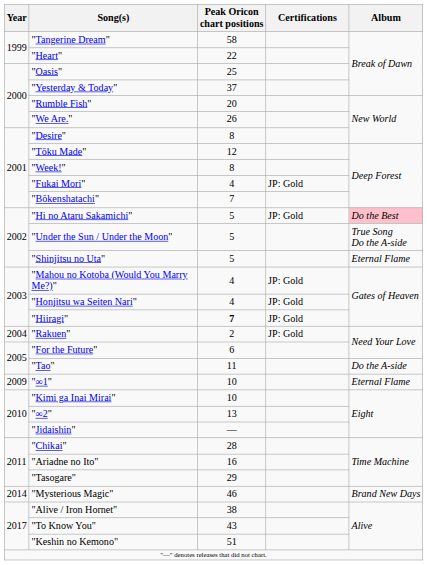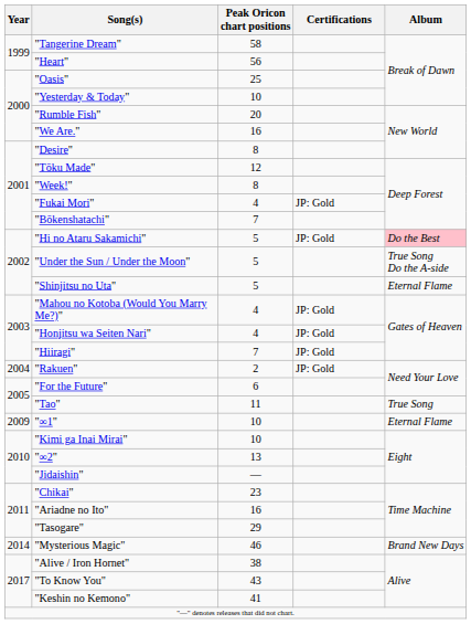"Heart" | Peak Oricon chart positions: 22 -> 56
"Yesterday & Today" | Peak Oricon chart positions: 37 -> 10
"We Are." | Peak Oricon chart positions: 26 -> 16
"Hiiragi" | Peak Oricon chart positions: bold -> normal
"Tao" | Album: Do the A-side -> True Song
"Chikai" | Peak Oricon chart positions: 28 -> 23
"Keshin no Kemono" | Peak Oricon chart positions: 51 -> 41
